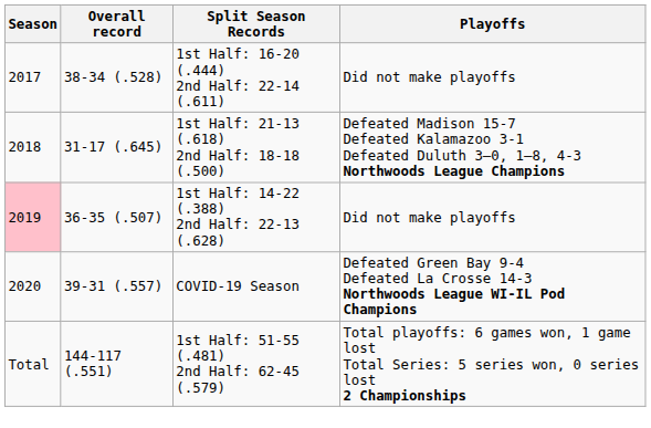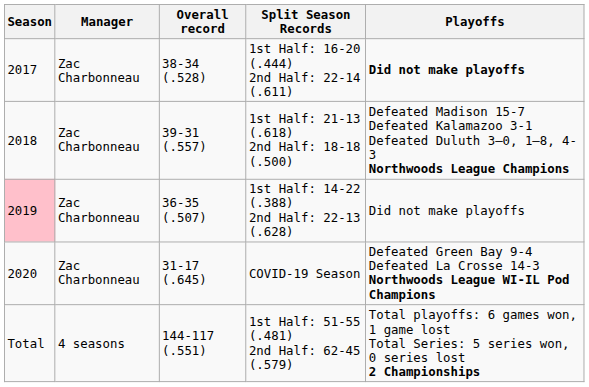+ column: Manager | Zac Charbonneau | Zac Charbonneau | Zac Charbonneau | Zac Charbonneau | 4 seasons
1st Half: 16-20 (.444) 2nd Half: 22-14 (.611) | Playoffs: normal -> bold
1st Half: 21-13 (.618) 2nd Half: 18-18 (.500) | Overall record: 31-17 (.645) -> 39-31 (.557)
COVID-19 Season | Overall record: 39-31 (.557) -> 31-17 (.645)
